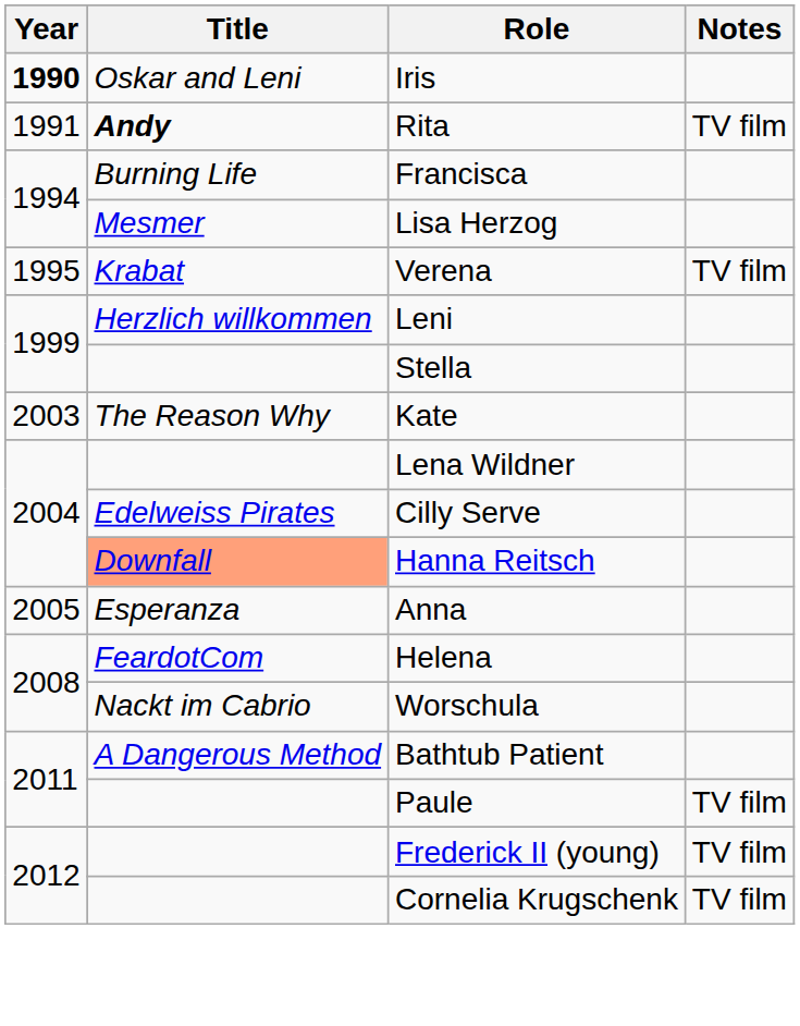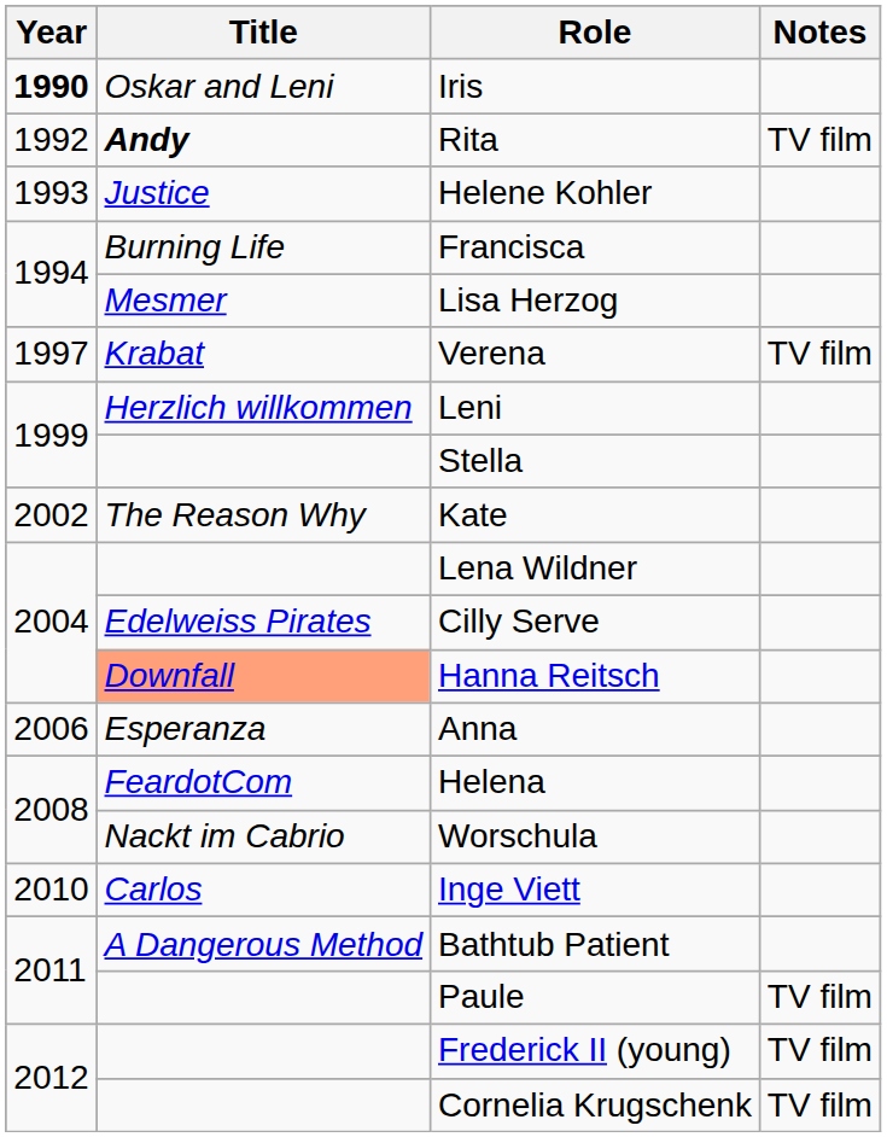Rita | Year: 1991 -> 1992
+ row: 1993 | Justice | Helene Kohler
Verena | Year: 1995 -> 1997
Kate | Year: 2003 -> 2002
Anna | Year: 2005 -> 2006
+ row: 2010 | Carlos | Inge Viett
